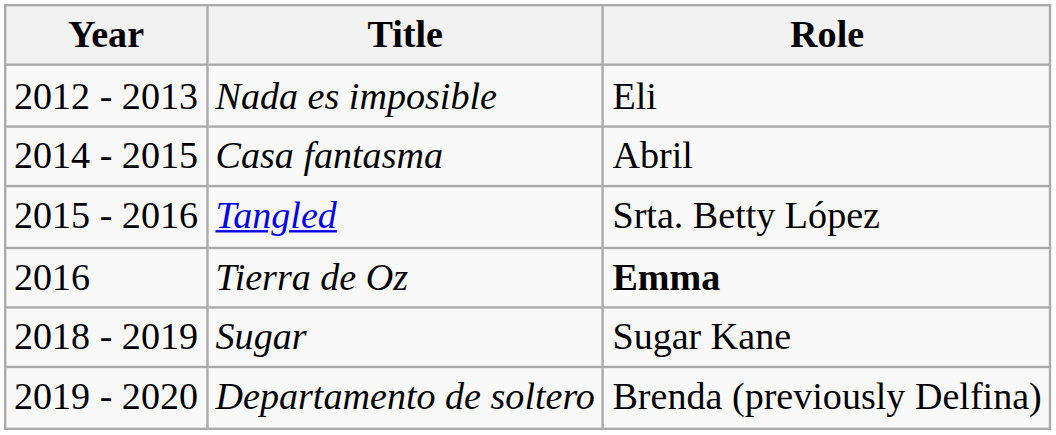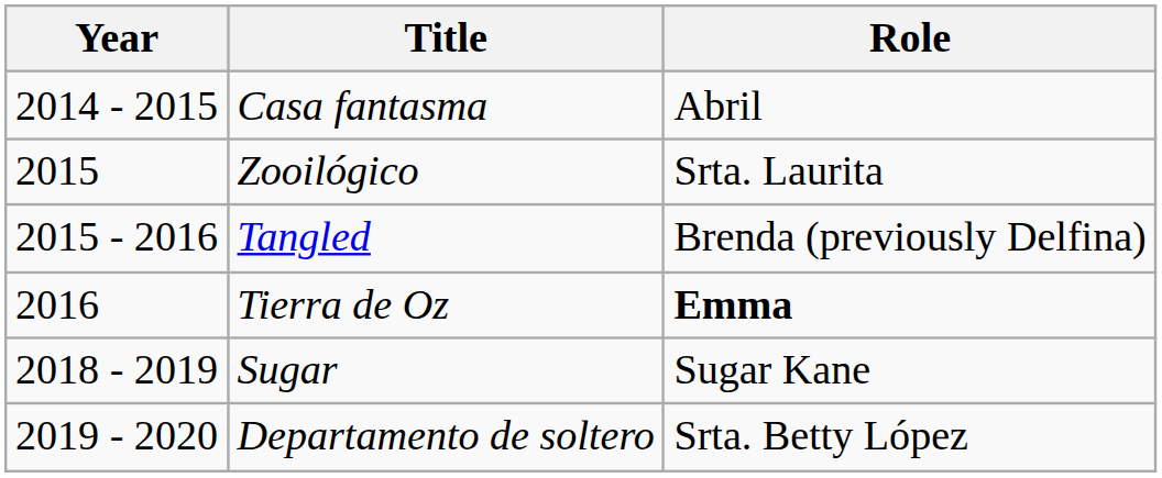- row: 2012 - 2013 | Nada es imposible | Eli
+ row: 2015 | Zooilógico | Srta. Laurita
Tangled | Role: Srta. Betty López -> Brenda (previously Delfina)
Departamento de soltero | Role: Brenda (previously Delfina) -> Srta. Betty López
